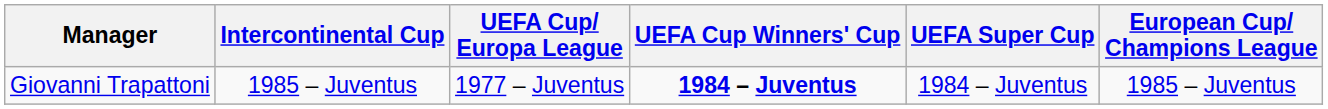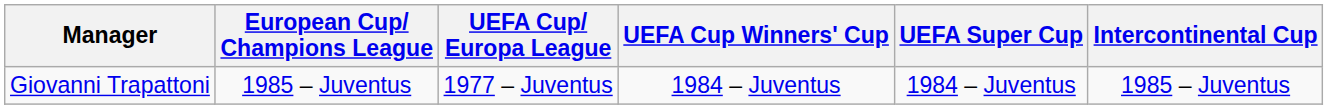columns swapped: European Cup/ Champions League <-> Intercontinental Cup
Giovanni Trapattoni | UEFA Cup Winners' Cup: bold -> normal
